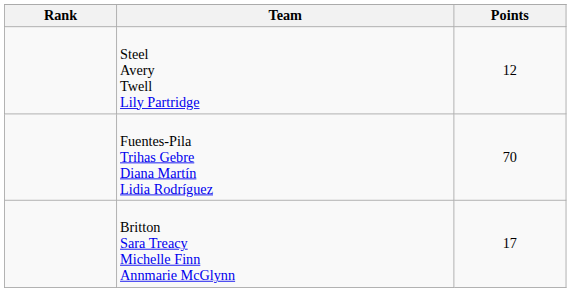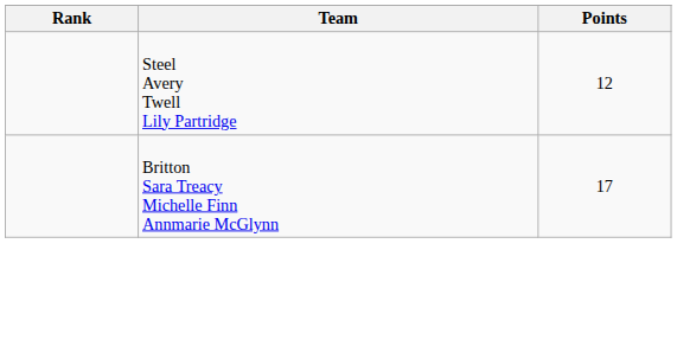- row: Fuentes-Pila Trihas Gebre Diana Martín Lidia Rodríguez | 70
